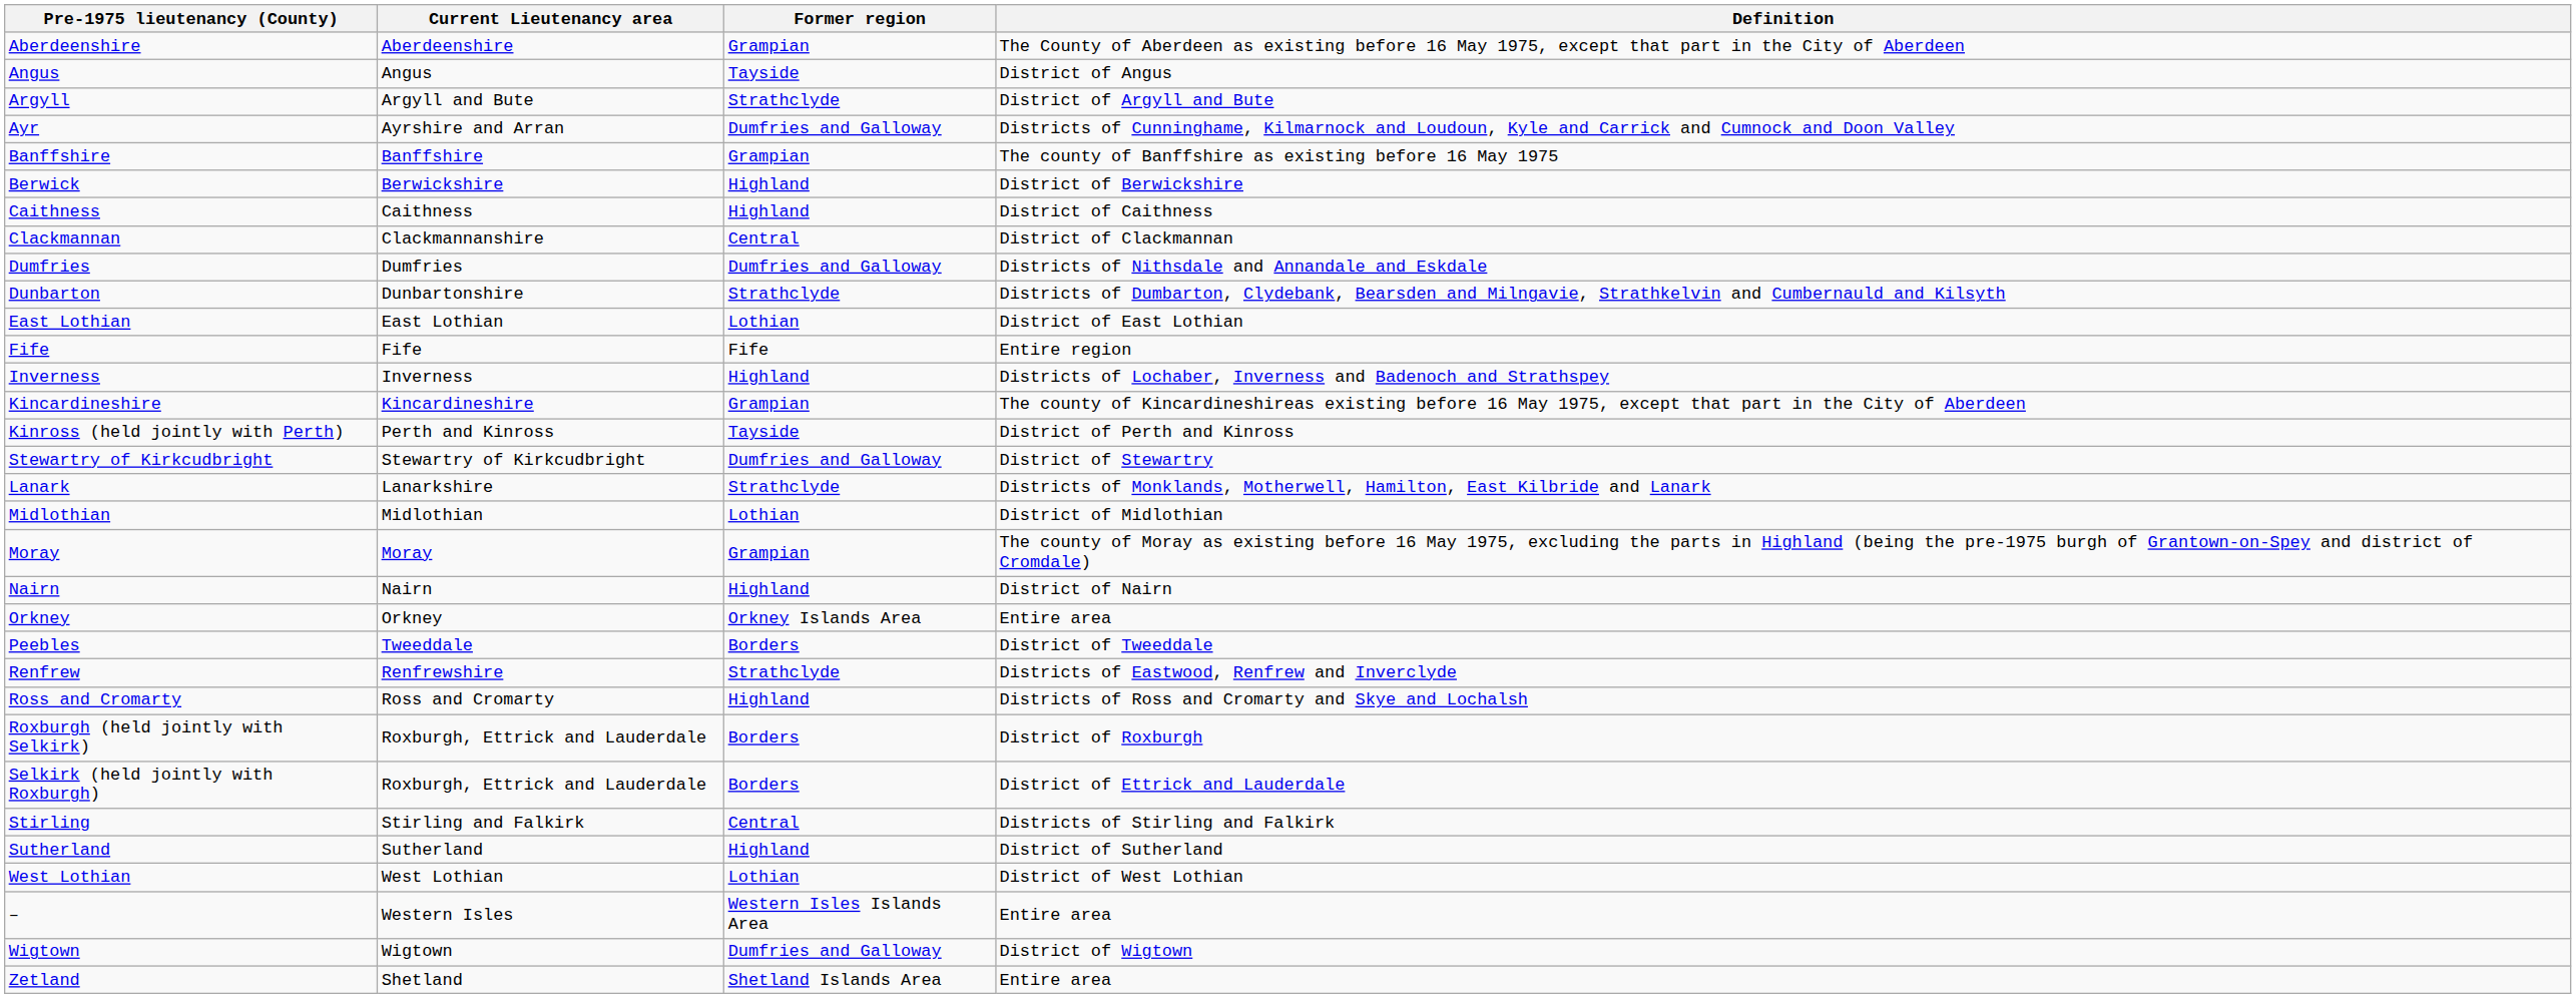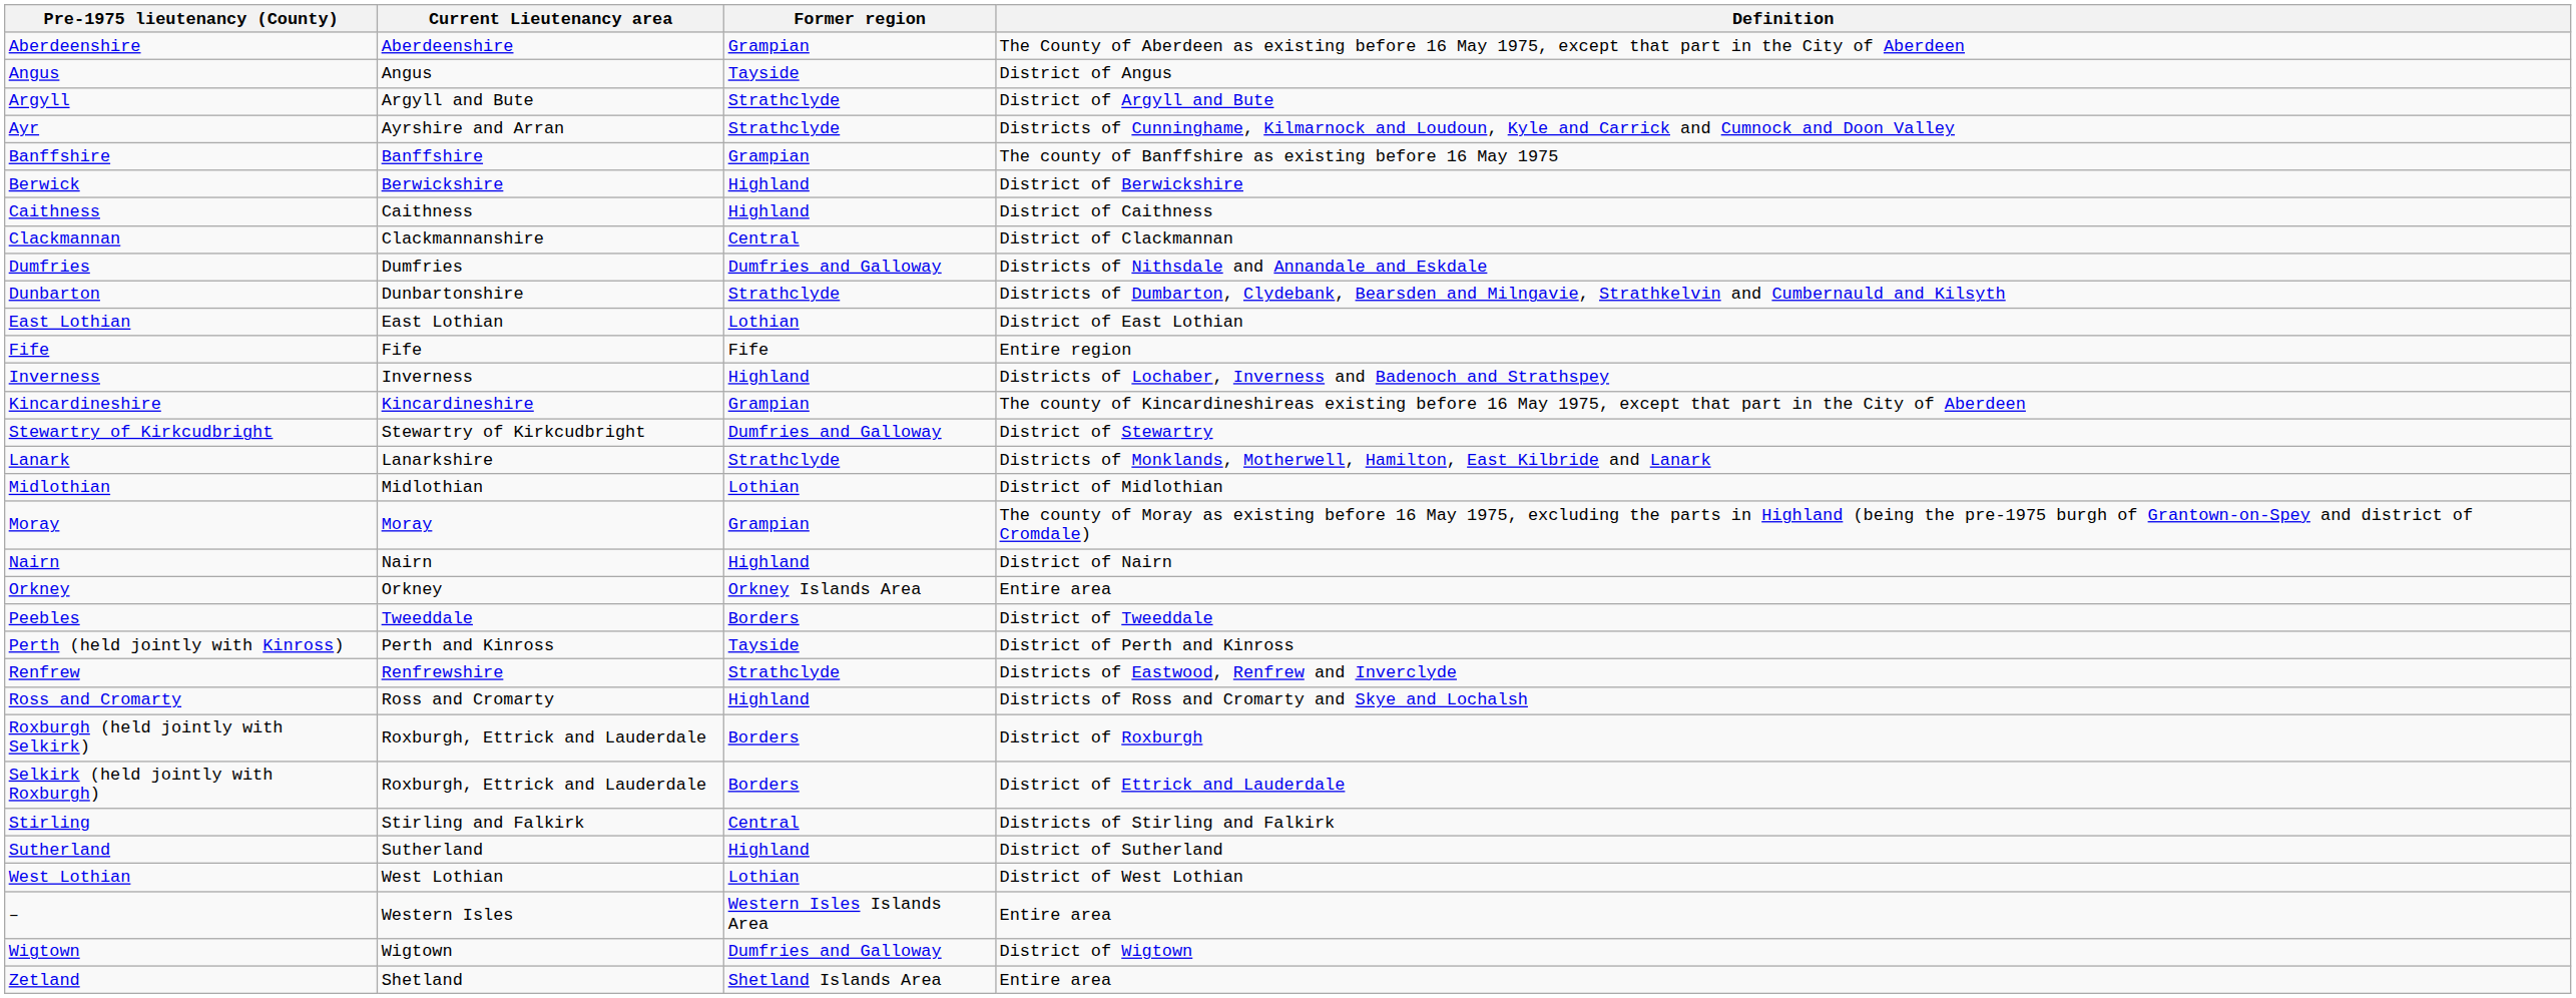Ayr | Former region: Dumfries and Galloway -> Strathclyde
- row: Kinross (held jointly with Perth) | Perth and Kinross | Tayside | District of Perth and Kinross
+ row: Perth (held jointly with Kinross) | Perth and Kinross | Tayside | District of Perth and Kinross
